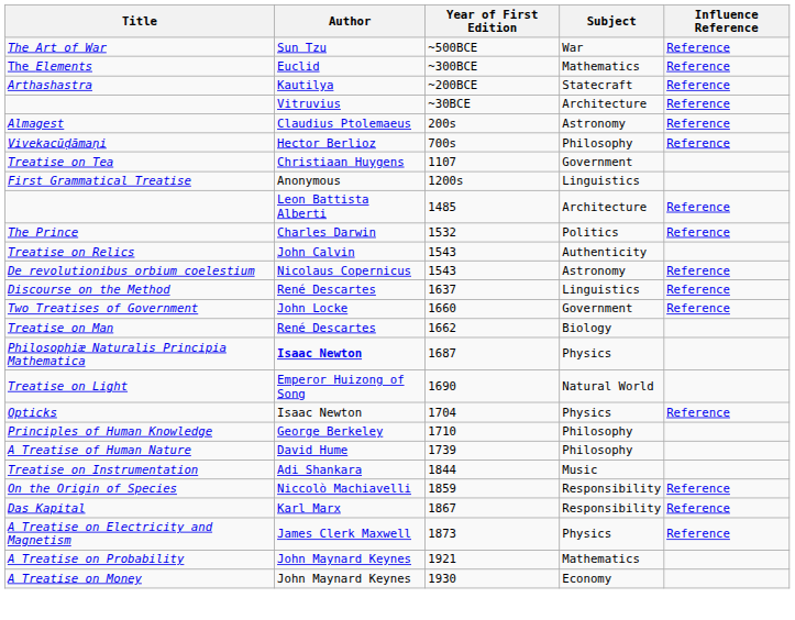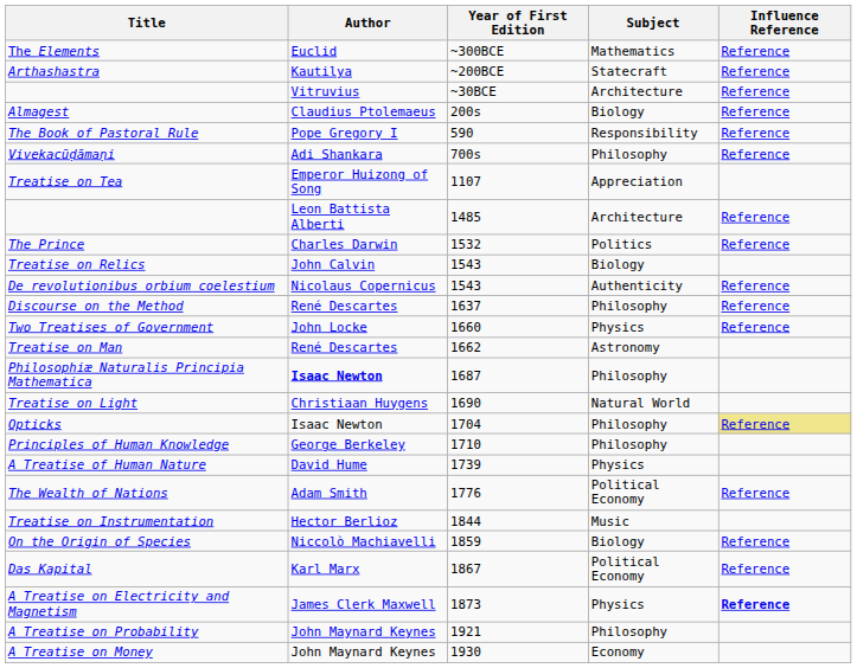- row: The Art of War | Sun Tzu | ~500BCE | War | Reference
Almagest | Subject: Astronomy -> Biology
+ row: The Book of Pastoral Rule | Pope Gregory I | 590 | Responsibility | Reference
Vivekacūḍāmaṇi | Author: Hector Berlioz -> Adi Shankara
Treatise on Tea | Author: Christiaan Huygens -> Emperor Huizong of Song
Treatise on Tea | Subject: Government -> Appreciation
- row: First Grammatical Treatise | Anonymous | 1200s | Linguistics
Treatise on Relics | Subject: Authenticity -> Biology
De revolutionibus orbium coelestium | Subject: Astronomy -> Authenticity
Discourse on the Method | Subject: Linguistics -> Philosophy
Two Treatises of Government | Subject: Government -> Physics
Treatise on Man | Subject: Biology -> Astronomy
Philosophiæ Naturalis Principia Mathematica | Subject: Physics -> Philosophy
Treatise on Light | Author: Emperor Huizong of Song -> Christiaan Huygens
Opticks | Subject: Physics -> Philosophy
Opticks | Influence Reference: no background -> khaki background
A Treatise of Human Nature | Subject: Philosophy -> Physics
+ row: The Wealth of Nations | Adam Smith | 1776 | Political Economy | Reference
Treatise on Instrumentation | Author: Adi Shankara -> Hector Berlioz
On the Origin of Species | Subject: Responsibility -> Biology
Das Kapital | Subject: Responsibility -> Political Economy
A Treatise on Electricity and Magnetism | Influence Reference: normal -> bold
A Treatise on Probability | Subject: Mathematics -> Philosophy
